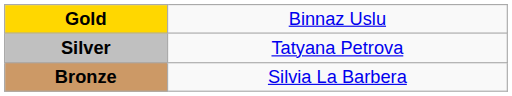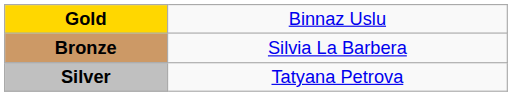rows swapped: Silver <-> Bronze
